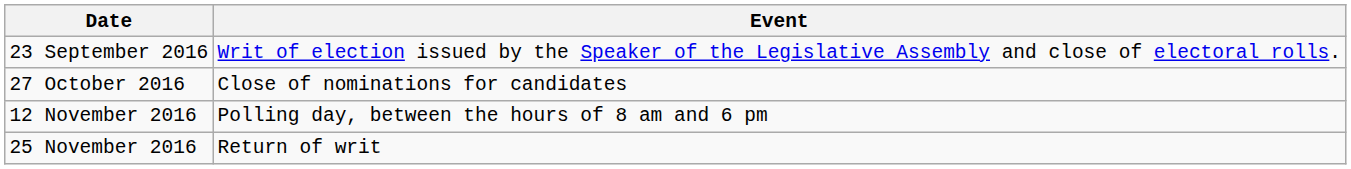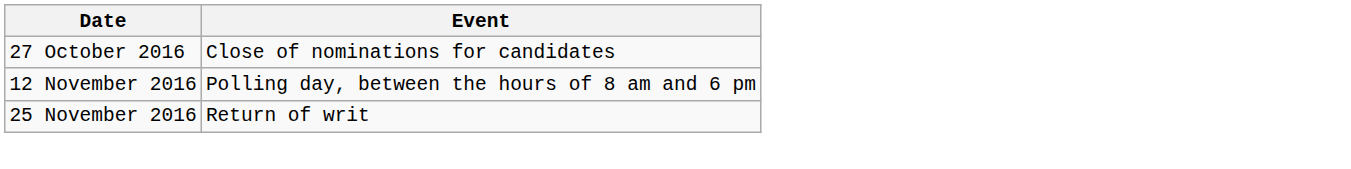- row: 23 September 2016 | Writ of election issued by the Speaker of the Legislative Assembly and close of electoral rolls.
